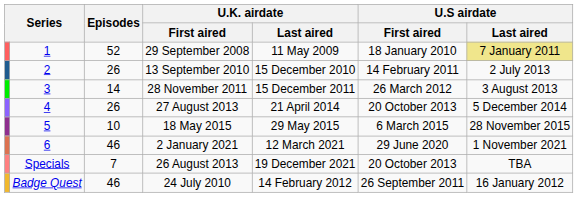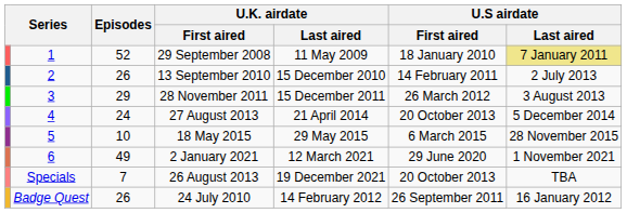28 November 2011 | Episodes: 14 -> 29
27 August 2013 | Episodes: 26 -> 24
2 January 2021 | Episodes: 46 -> 49
24 July 2010 | Episodes: 46 -> 26
